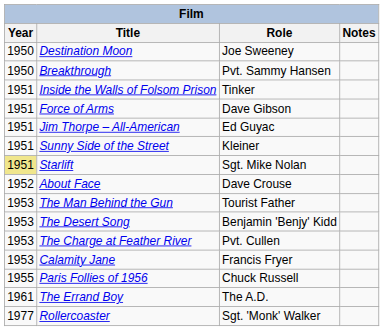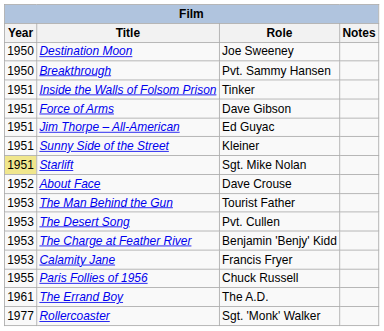The Desert Song | Role: Benjamin 'Benjy' Kidd -> Pvt. Cullen
The Charge at Feather River | Role: Pvt. Cullen -> Benjamin 'Benjy' Kidd
